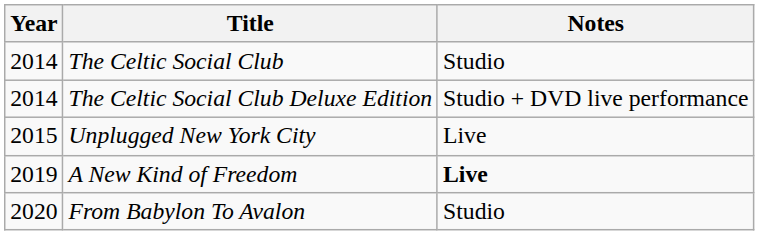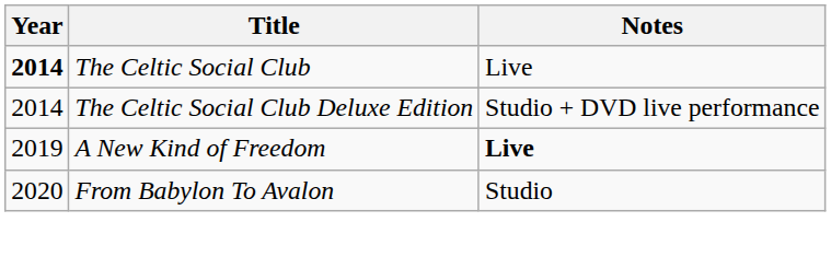The Celtic Social Club | Year: normal -> bold
The Celtic Social Club | Notes: Studio -> Live
- row: 2015 | Unplugged New York City | Live
